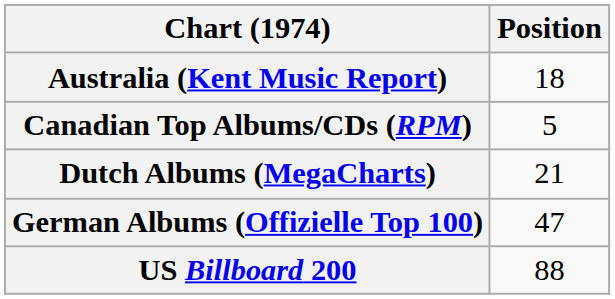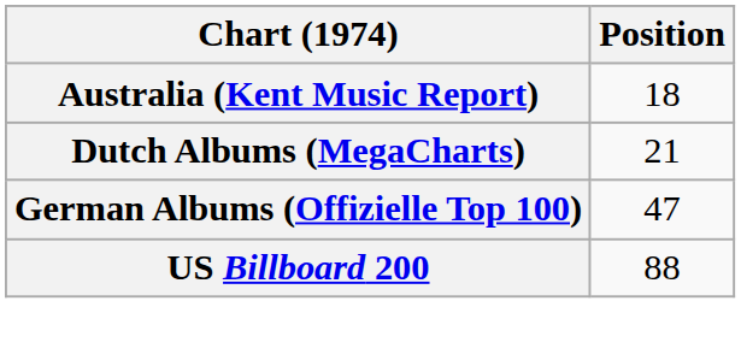- row: Canadian Top Albums/CDs (RPM) | 5
